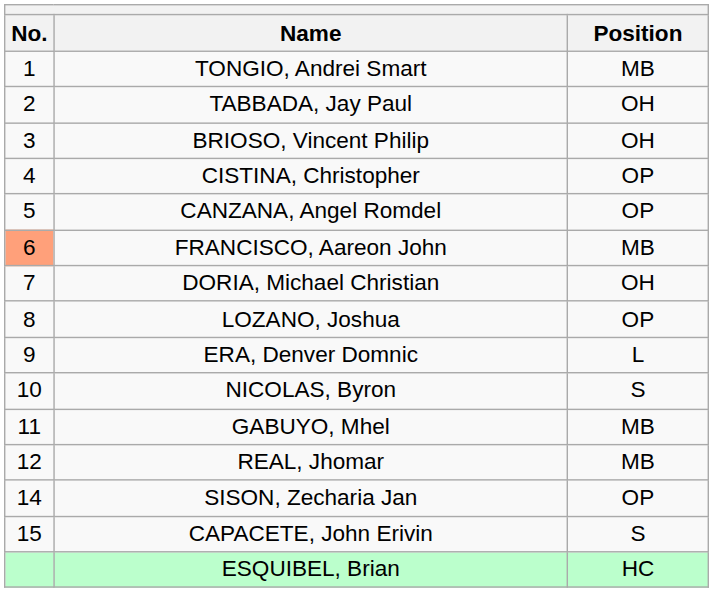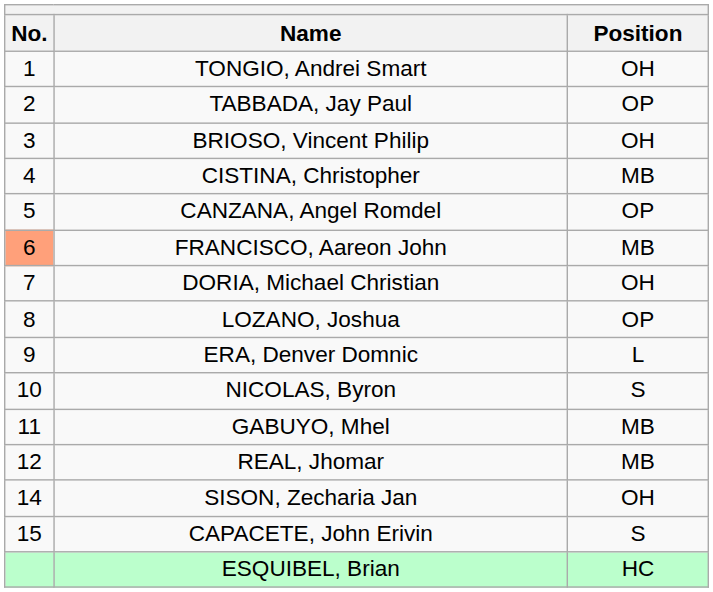TONGIO, Andrei Smart | Position: MB -> OH
TABBADA, Jay Paul | Position: OH -> OP
CISTINA, Christopher | Position: OP -> MB
SISON, Zecharia Jan | Position: OP -> OH
